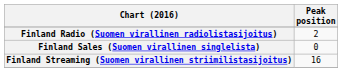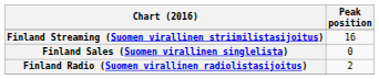rows swapped: Finland Radio (Suomen virallinen radiolistasijoitus) <-> Finland Streaming (Suomen virallinen striimilistasijoitus)
